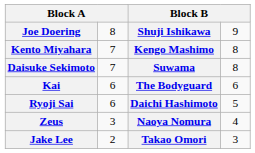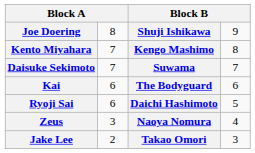Daisuke Sekimoto | column 4: 8 -> 7
